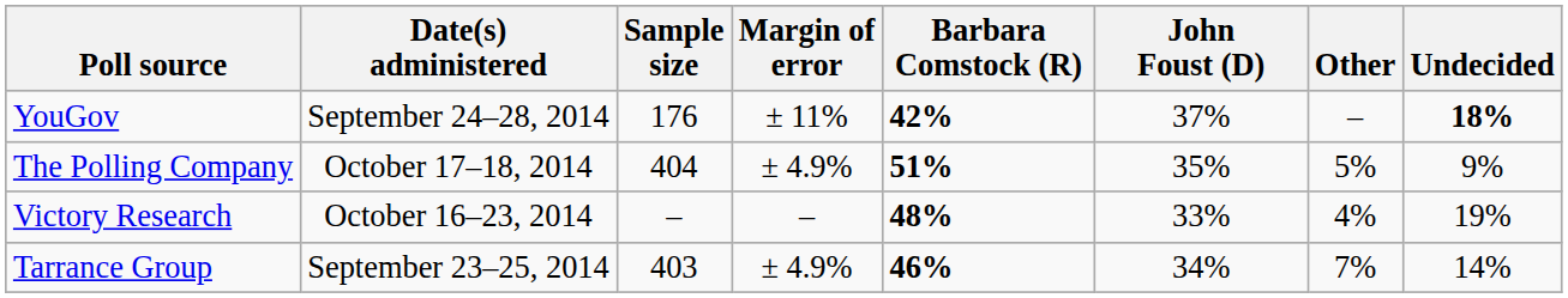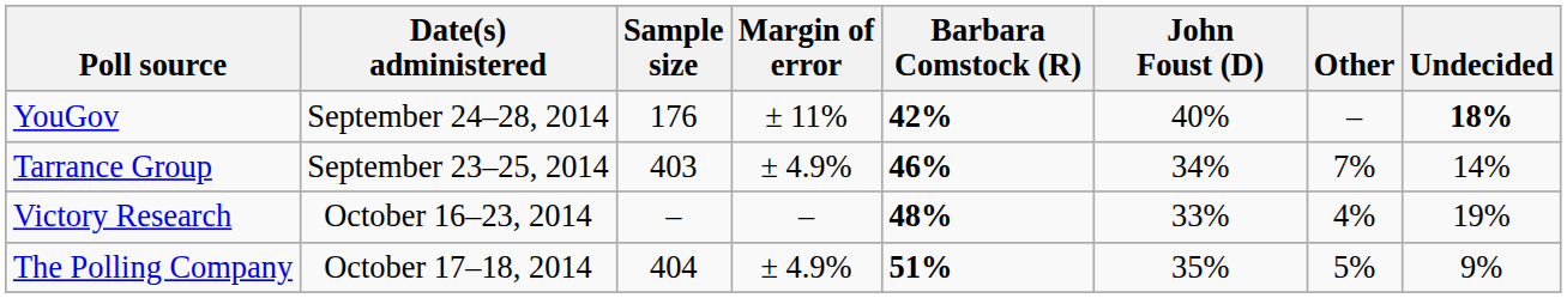YouGov | John Foust (D): 37% -> 40%
rows swapped: The Polling Company <-> Tarrance Group
